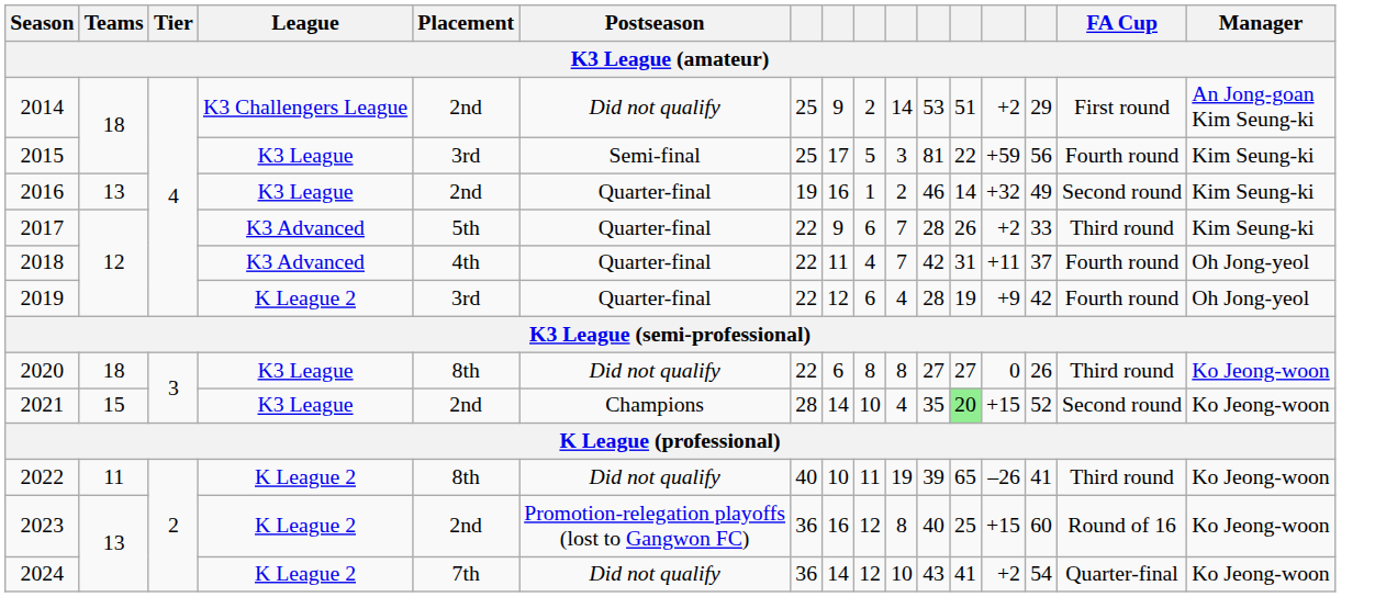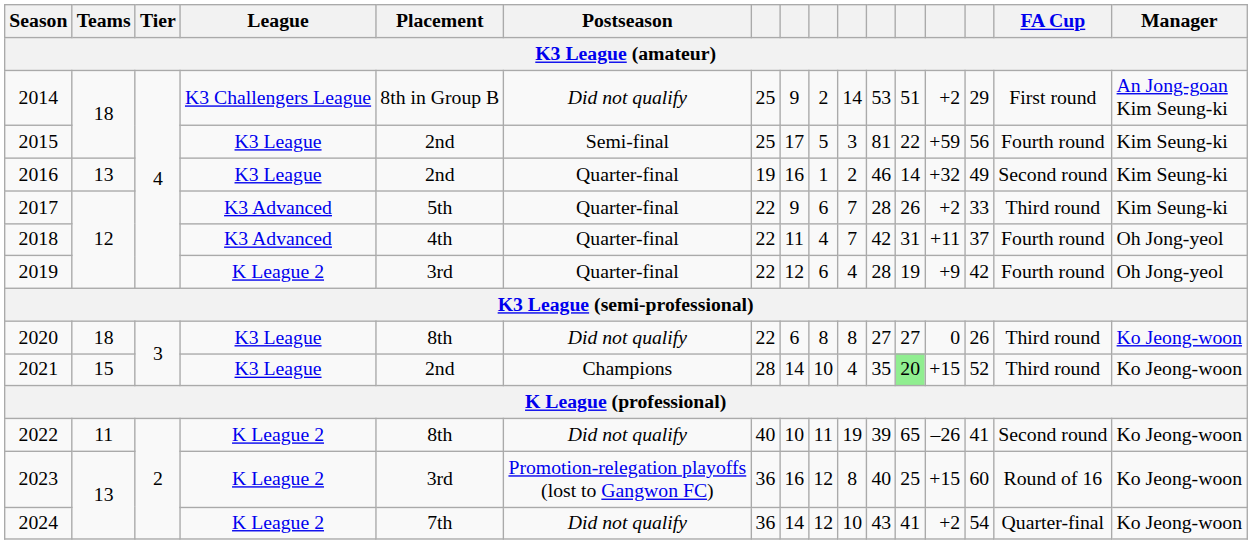2014 | Placement: 2nd -> 8th in Group B
2015 | Placement: 3rd -> 2nd
2021 | FA Cup: Second round -> Third round
2022 | FA Cup: Third round -> Second round
2023 | Placement: 2nd -> 3rd
